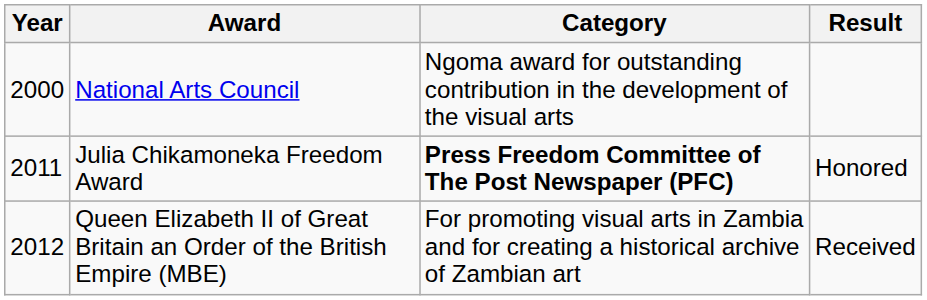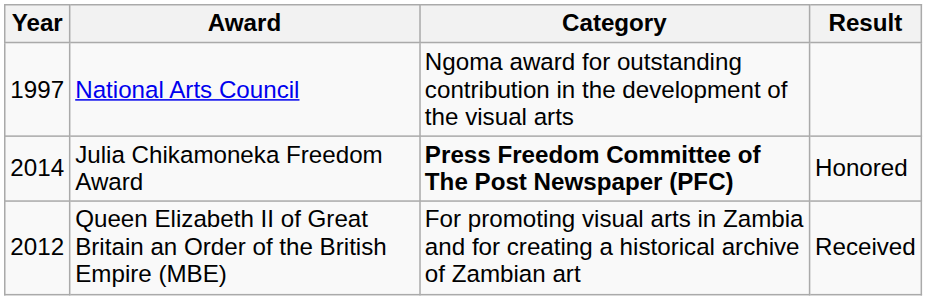National Arts Council | Year: 2000 -> 1997
Julia Chikamoneka Freedom Award | Year: 2011 -> 2014
